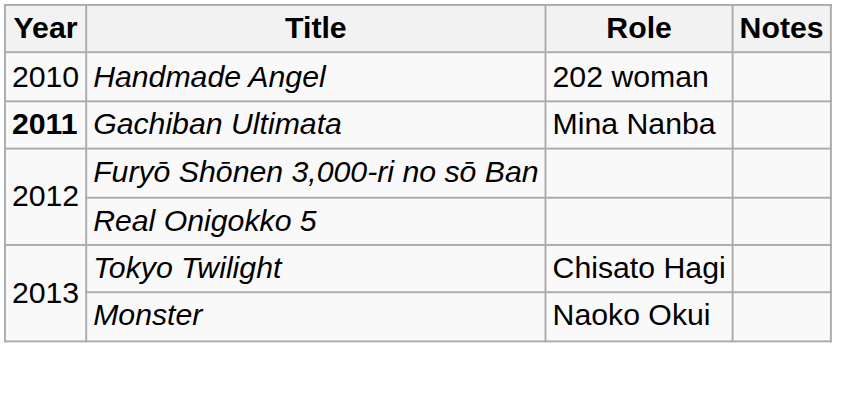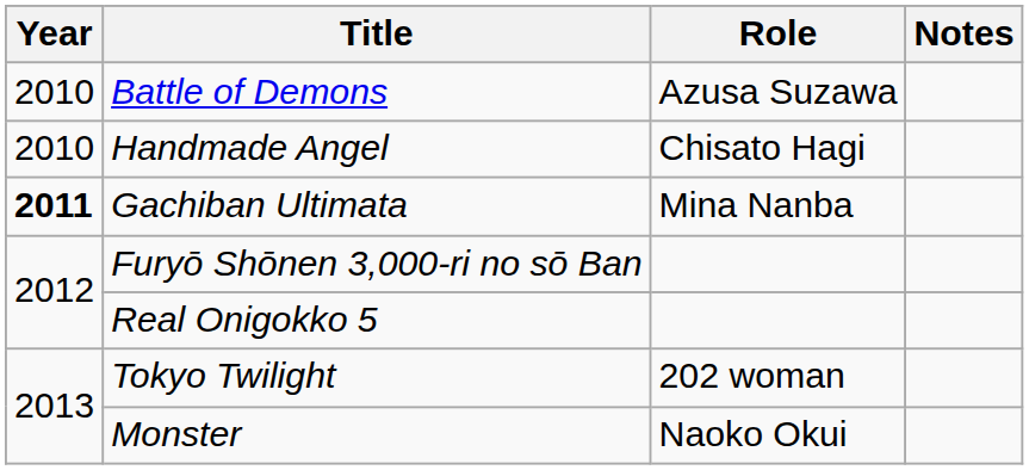+ row: 2010 | Battle of Demons | Azusa Suzawa
Handmade Angel | Role: 202 woman -> Chisato Hagi
Tokyo Twilight | Role: Chisato Hagi -> 202 woman
